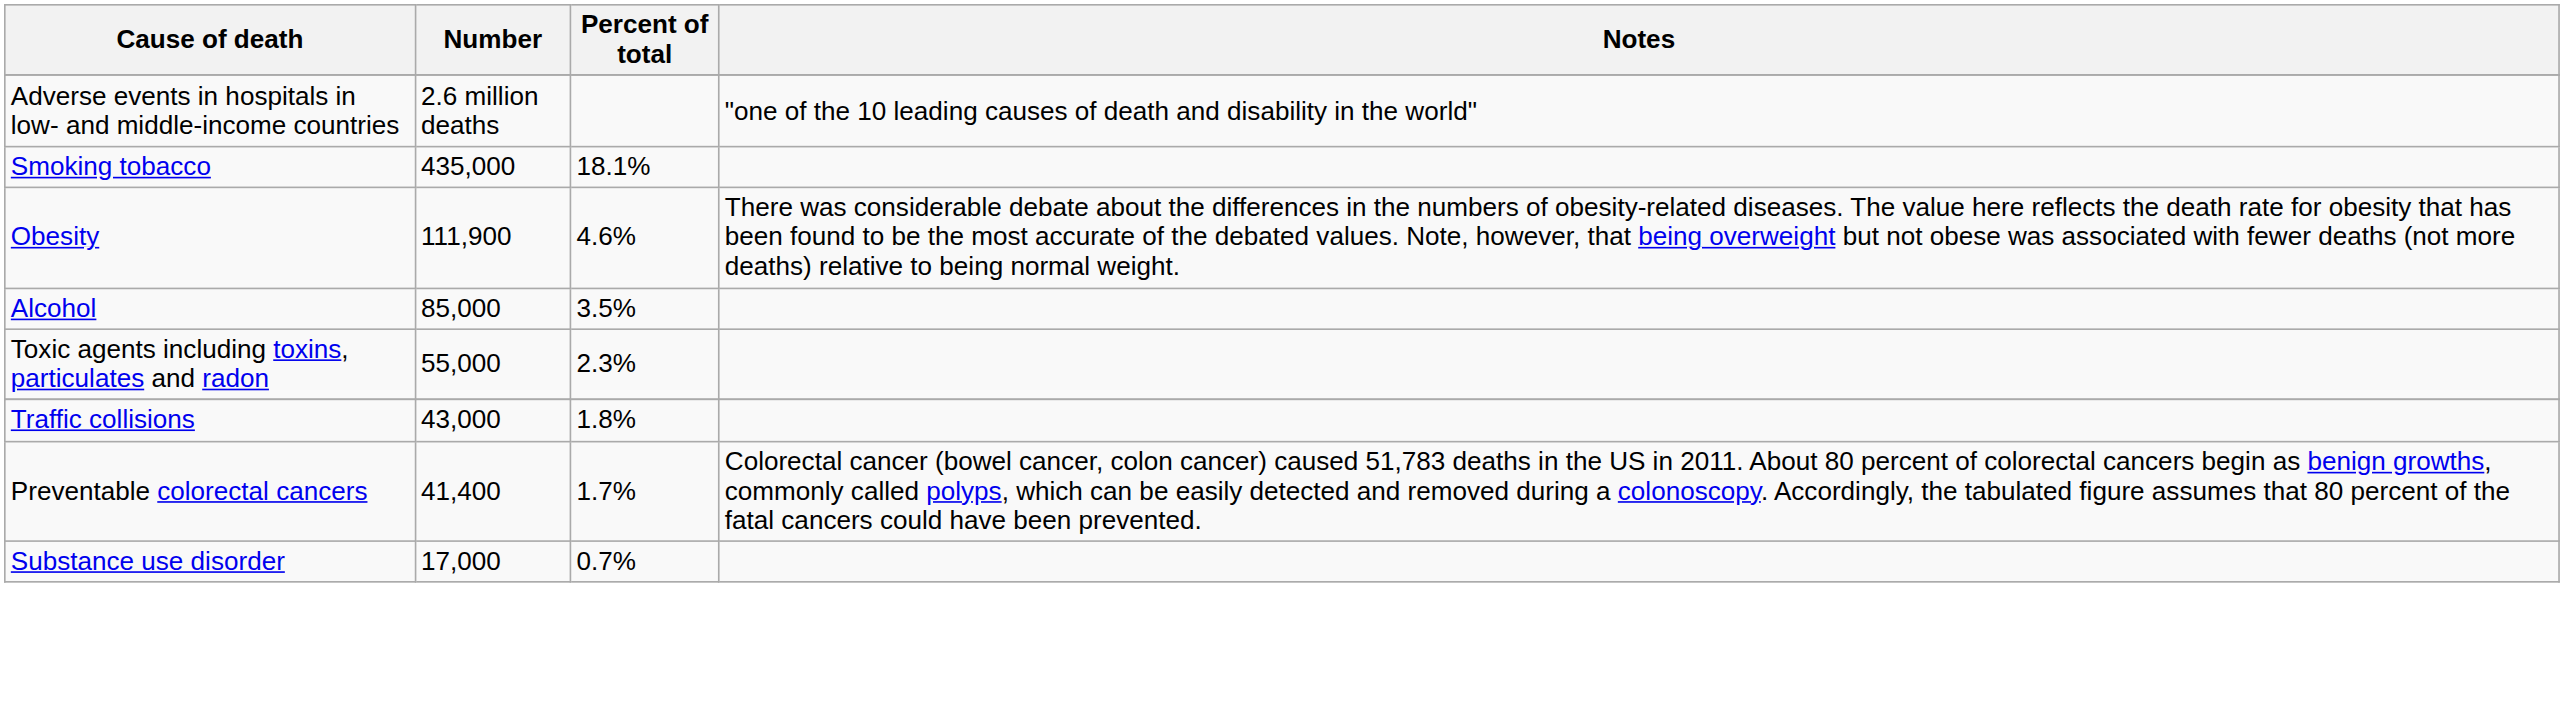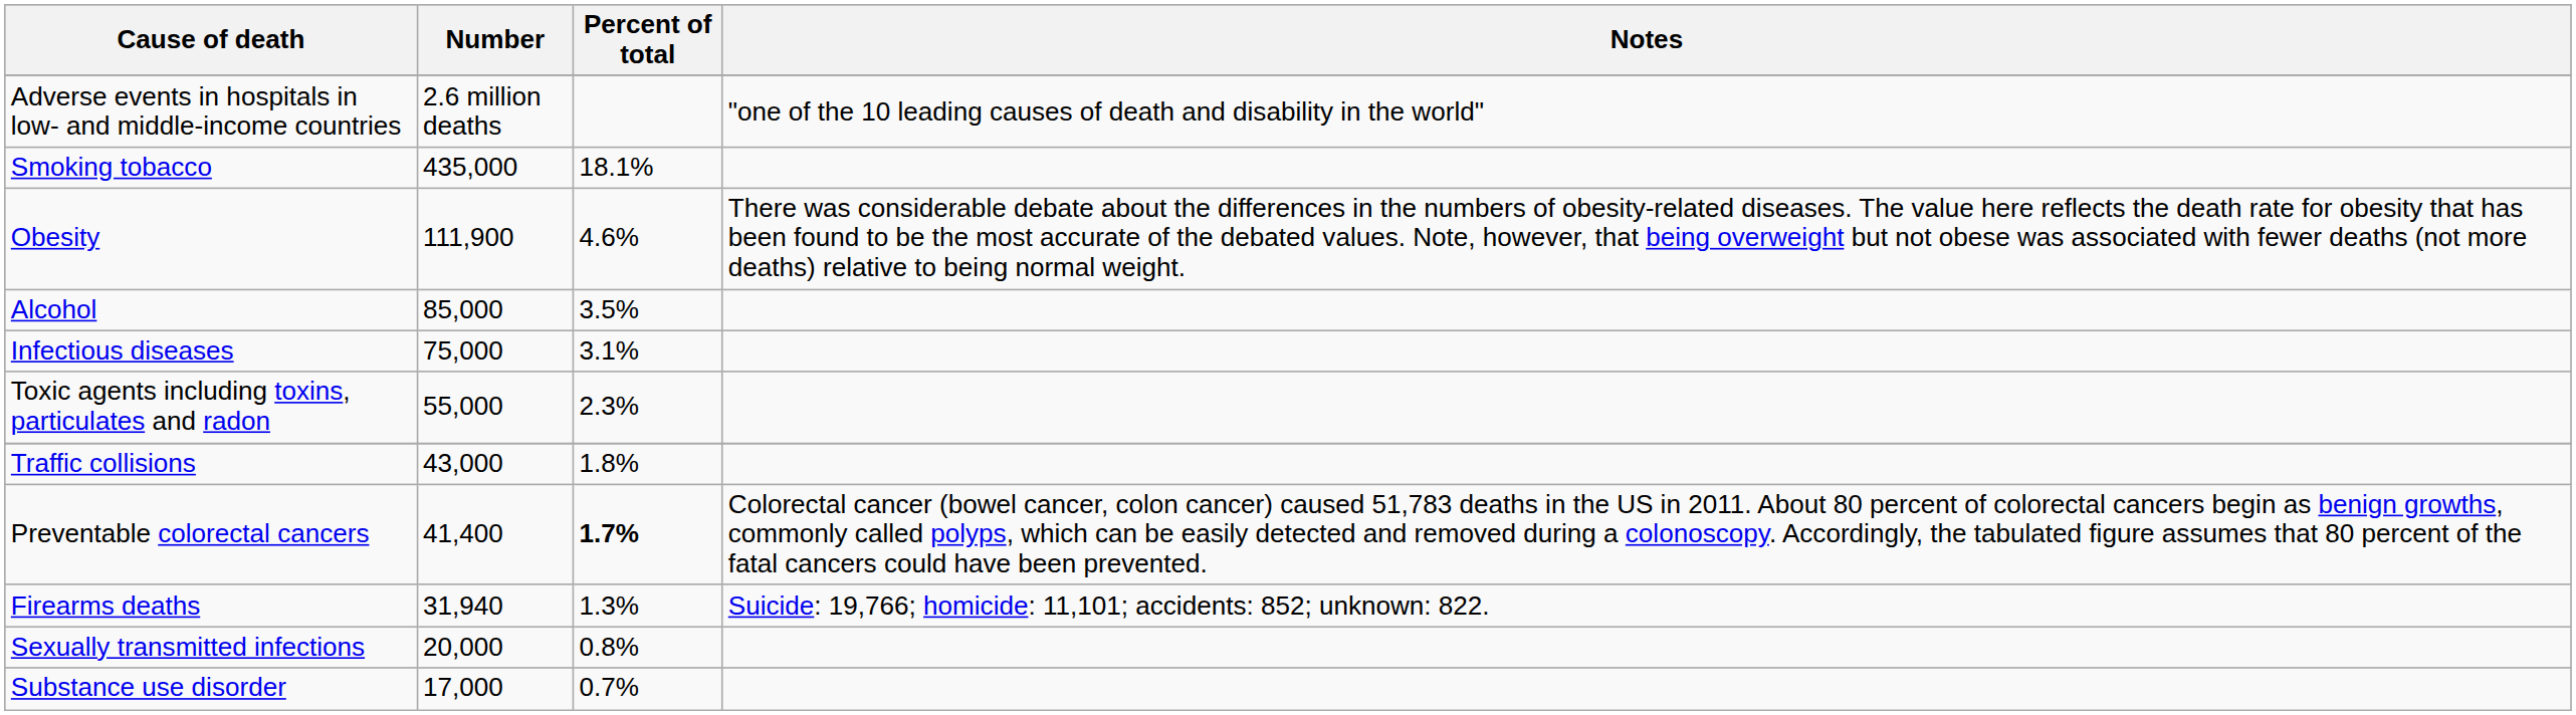+ row: Infectious diseases | 75,000 | 3.1%
Preventable colorectal cancers | Percent of total: normal -> bold
+ row: Firearms deaths | 31,940 | 1.3% | Suicide: 19,766; homicide: 11,101; accidents: 852; unknown: 822.
+ row: Sexually transmitted infections | 20,000 | 0.8%
